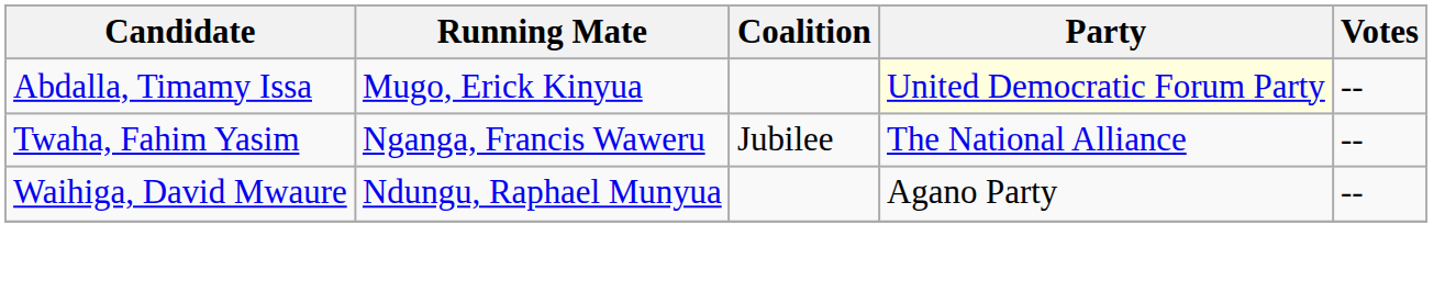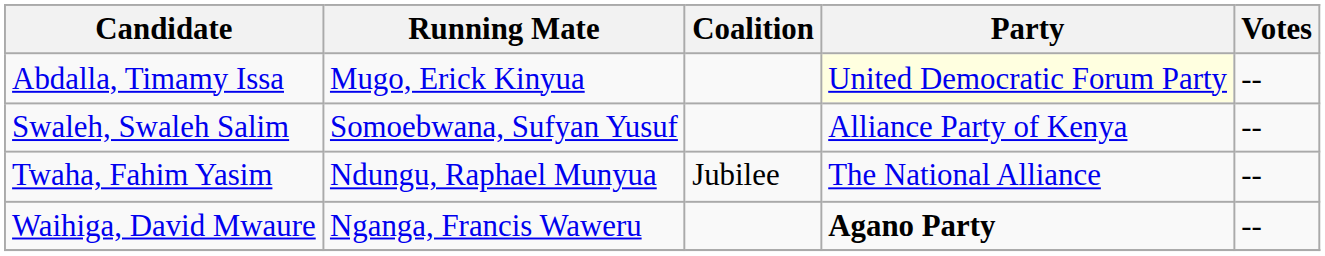+ row: Swaleh, Swaleh Salim | Somoebwana, Sufyan Yusuf | Alliance Party of Kenya | --
Twaha, Fahim Yasim | Running Mate: Nganga, Francis Waweru -> Ndungu, Raphael Munyua
Waihiga, David Mwaure | Running Mate: Ndungu, Raphael Munyua -> Nganga, Francis Waweru
Waihiga, David Mwaure | Party: normal -> bold
